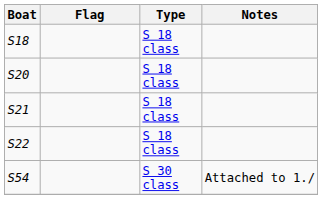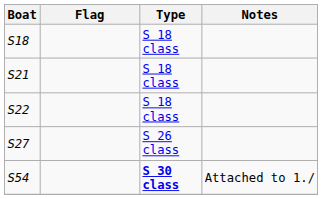- row: S20 | S 18 class
+ row: S27 | S 26 class
S54 | Type: normal -> bold
